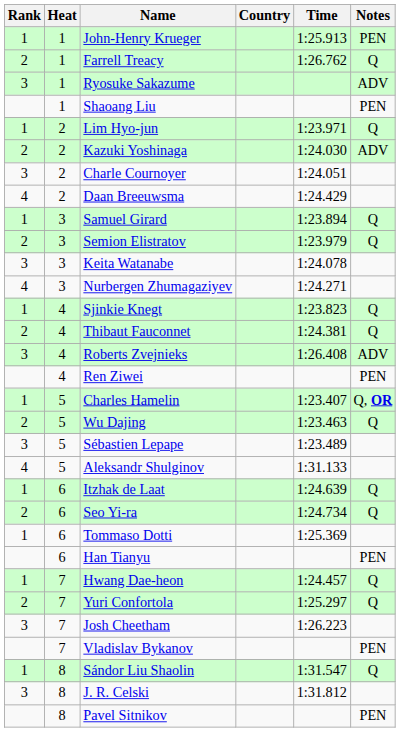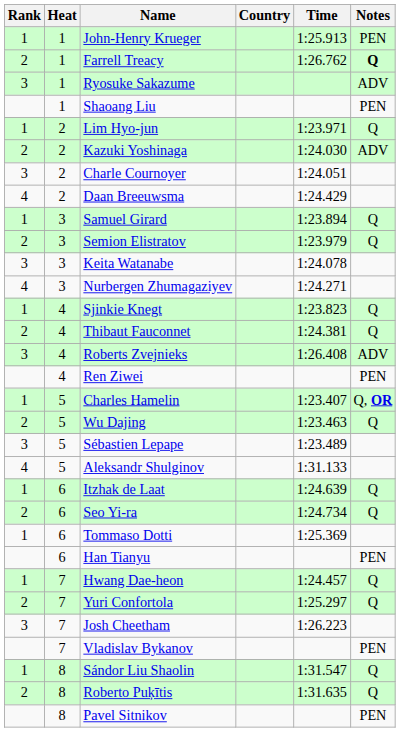Farrell Treacy | Notes: normal -> bold
+ row: 2 | 8 | Roberto Puķītis | 1:31.635 | Q
- row: 3 | 8 | J. R. Celski | 1:31.812
